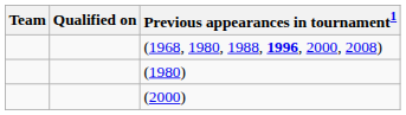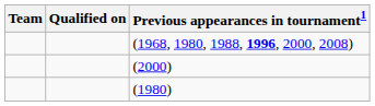rows swapped: (1980) <-> (2000)
